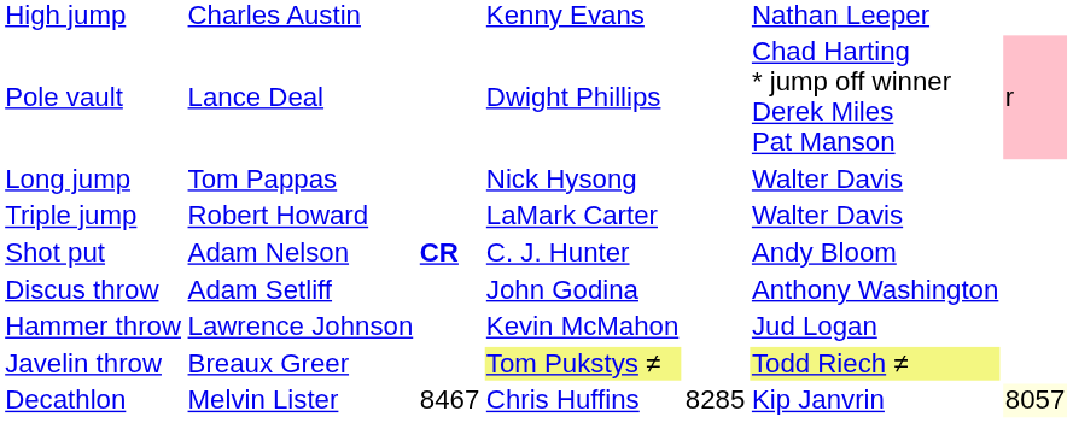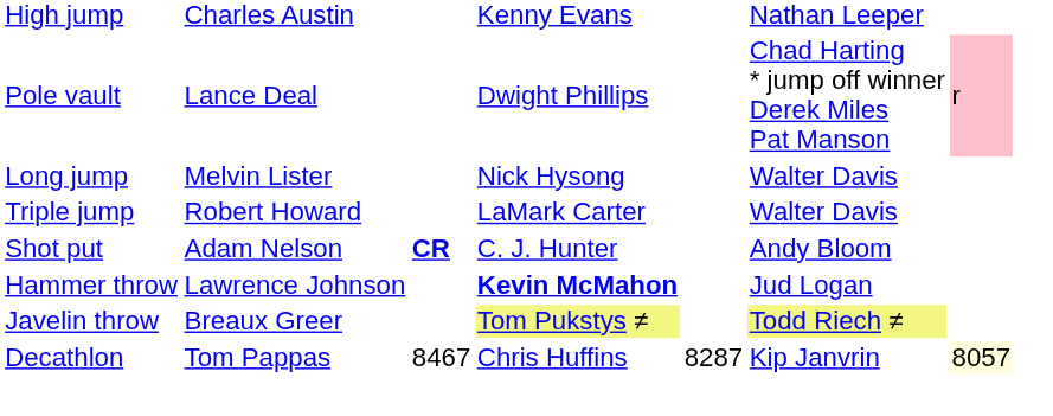Long jump | column 2: Tom Pappas -> Melvin Lister
- row: Discus throw | Adam Setliff | John Godina | Anthony Washington
Hammer throw | column 4: normal -> bold
Decathlon | column 2: Melvin Lister -> Tom Pappas
Decathlon | column 5: 8285 -> 8287
